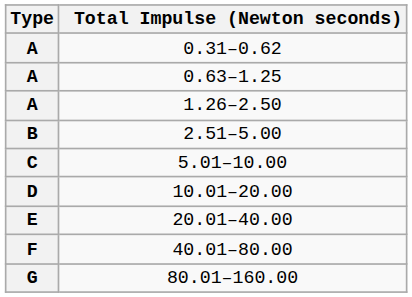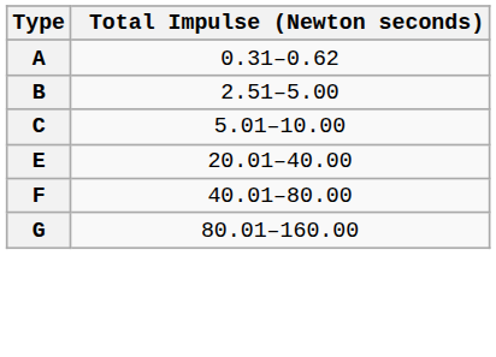- row: A | 0.63–1.25
- row: A | 1.26–2.50
- row: D | 10.01–20.00
